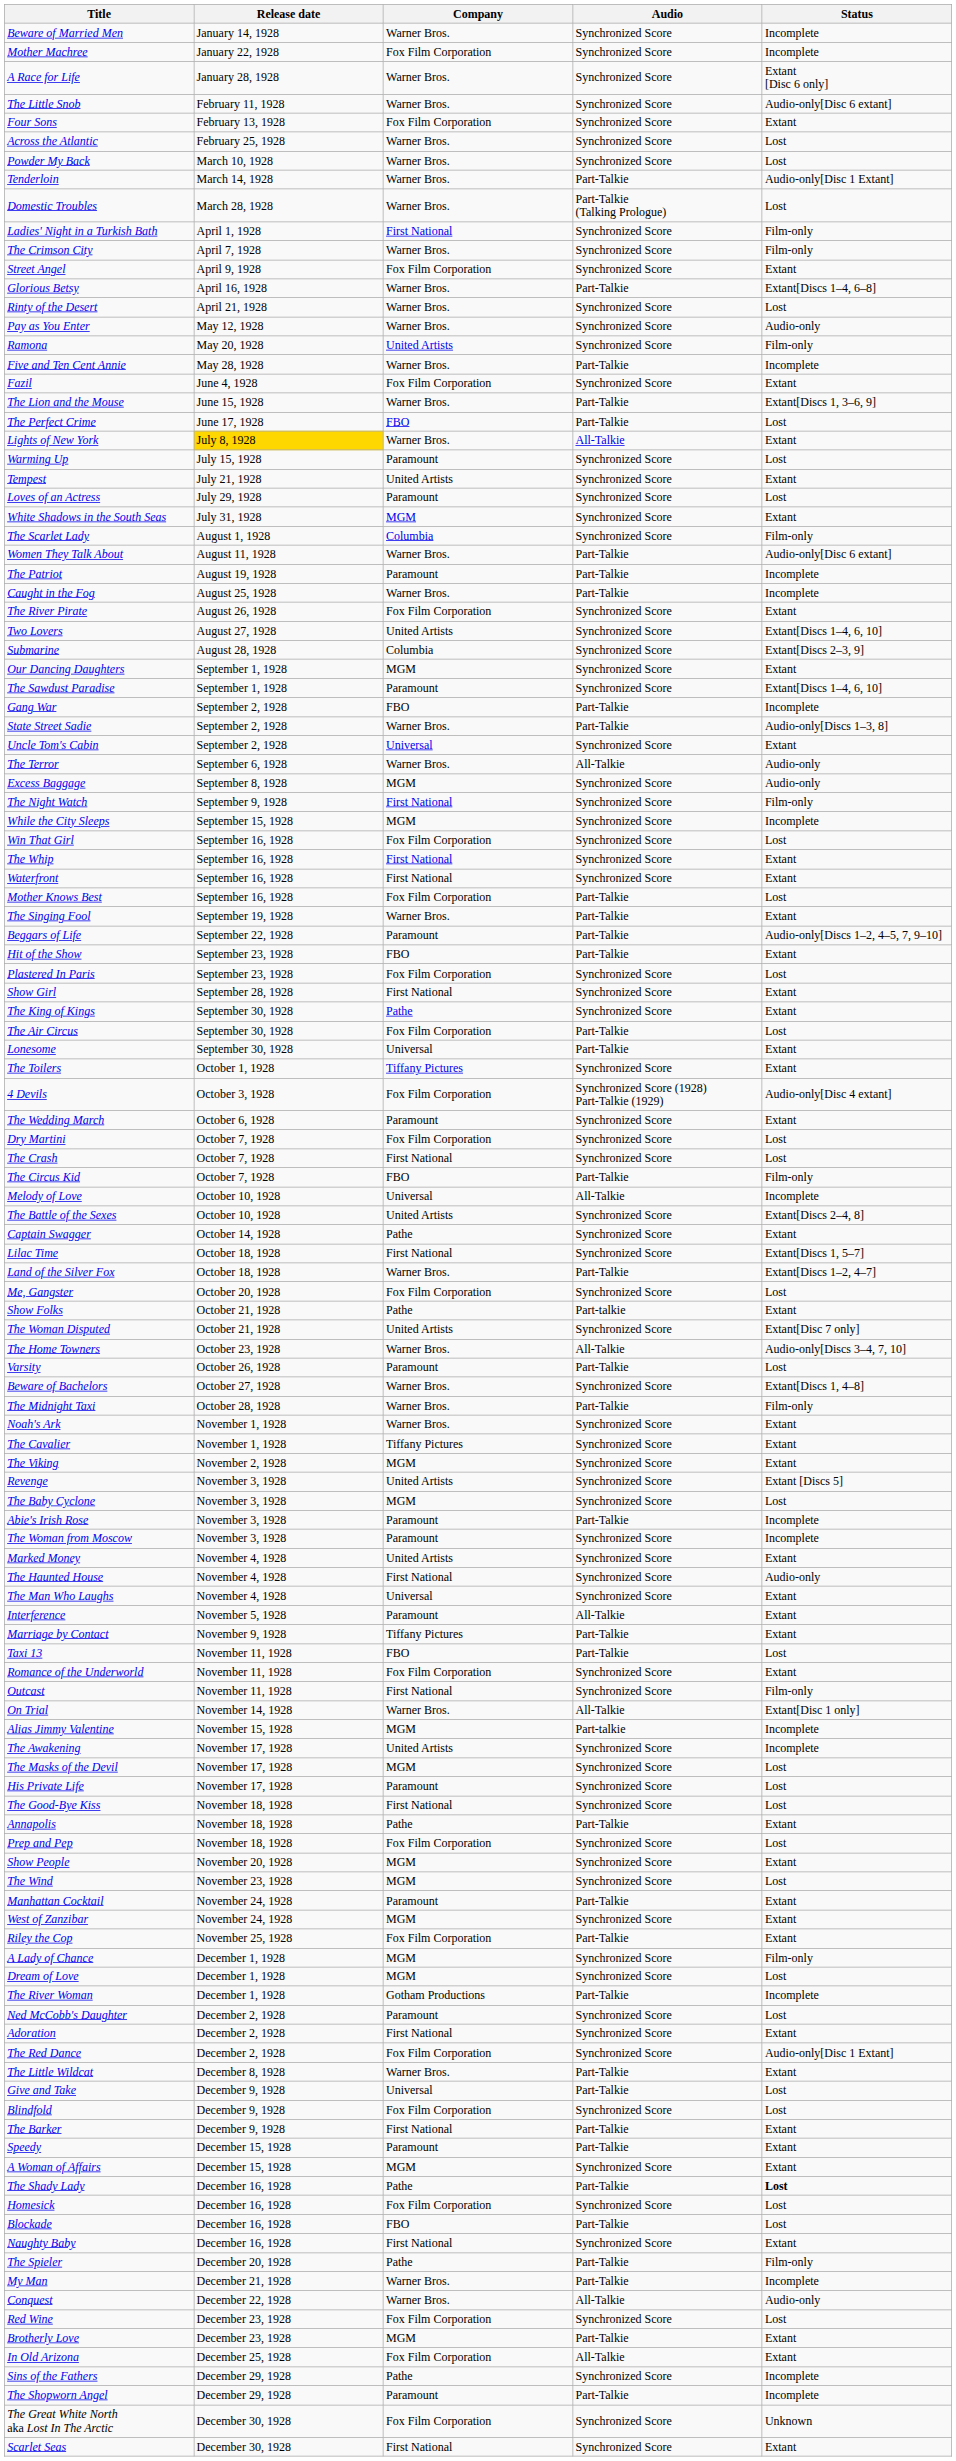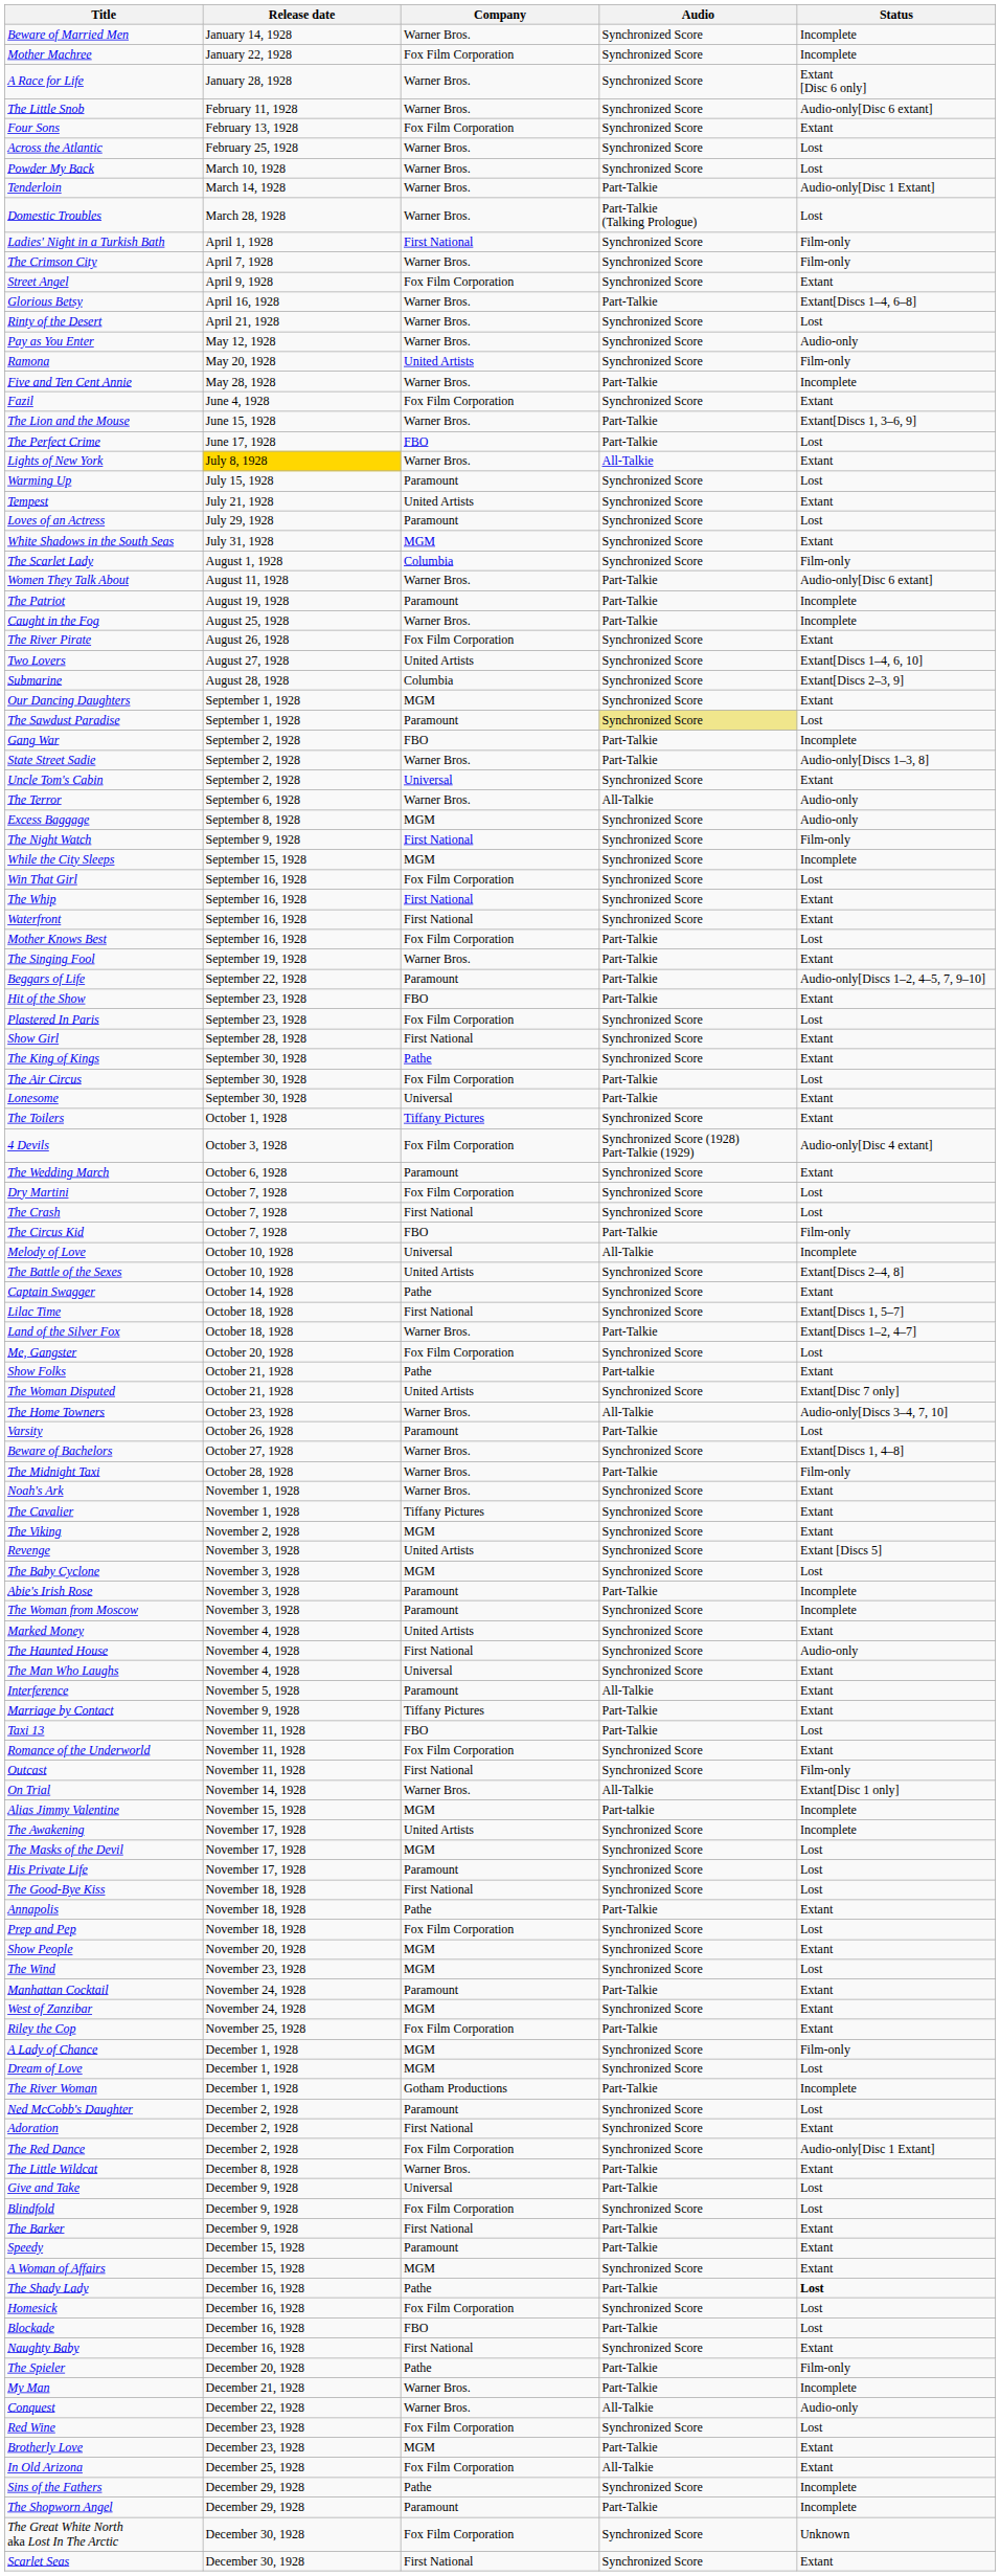The Sawdust Paradise | Audio: no background -> khaki background
The Sawdust Paradise | Status: Extant[Discs 1–4, 6, 10] -> Lost
